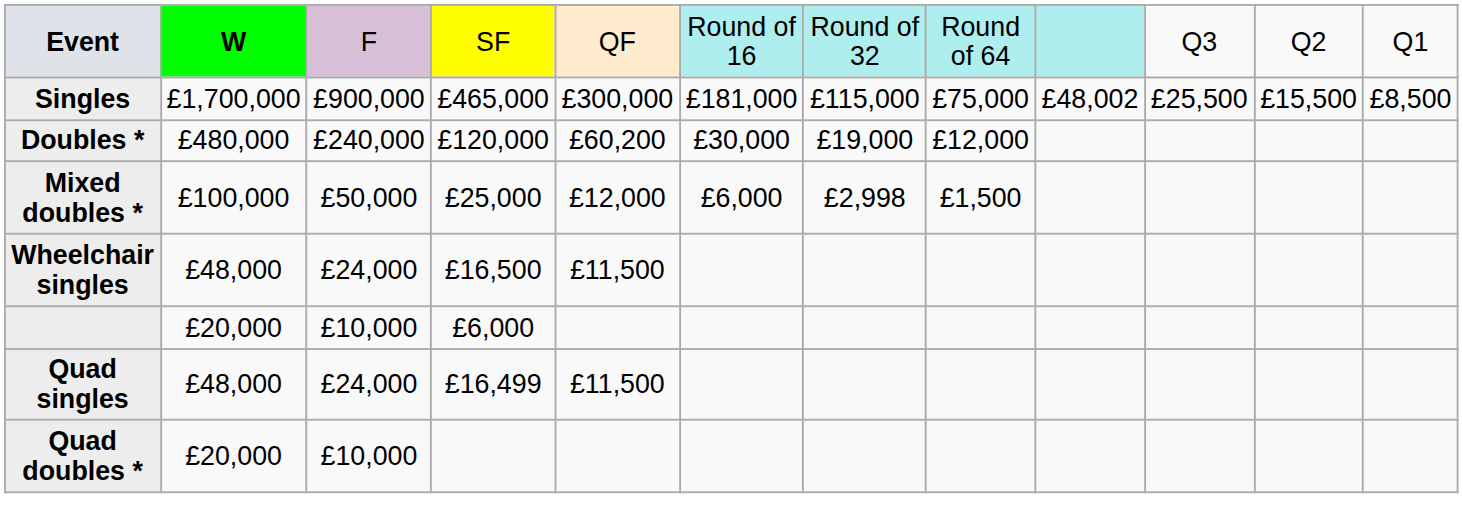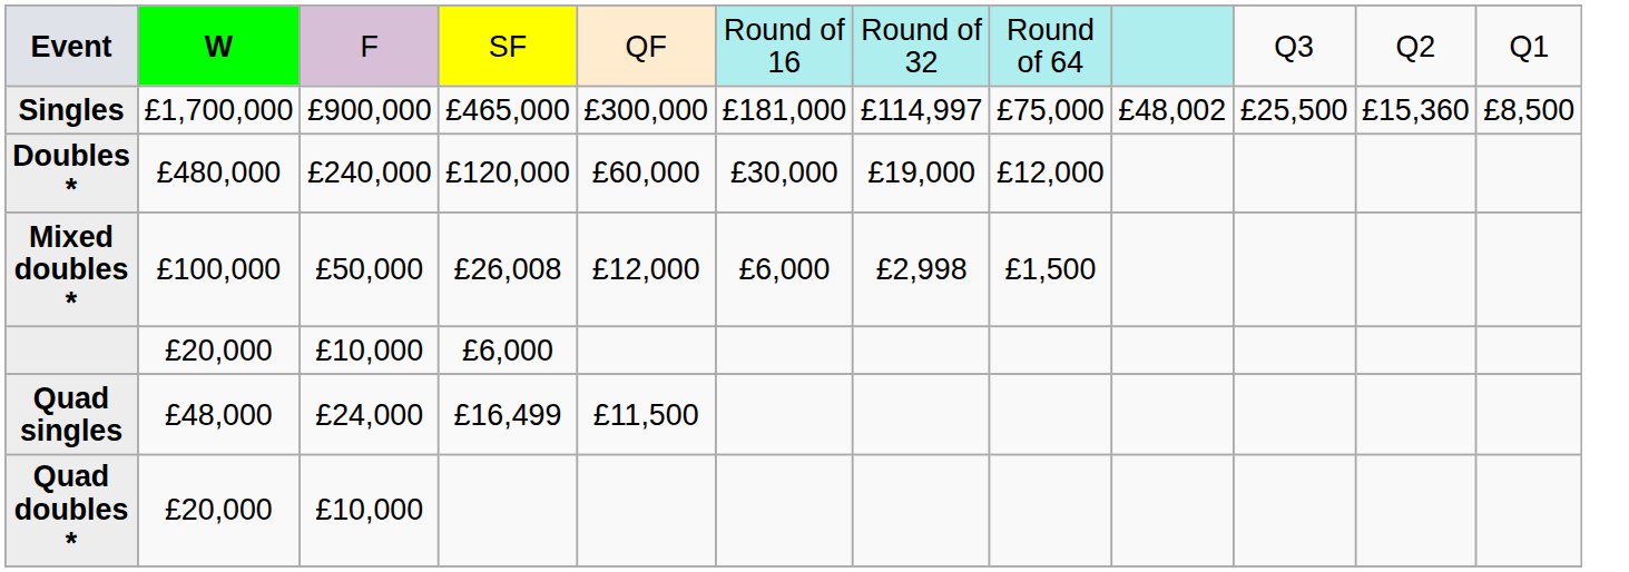Singles | column 7: £115,000 -> £114,997
Singles | column 11: £15,500 -> £15,360
Doubles * | column 5: £60,200 -> £60,000
Mixed doubles * | column 4: £25,000 -> £26,008
- row: Wheelchair singles | £48,000 | £24,000 | £16,500 | £11,500
